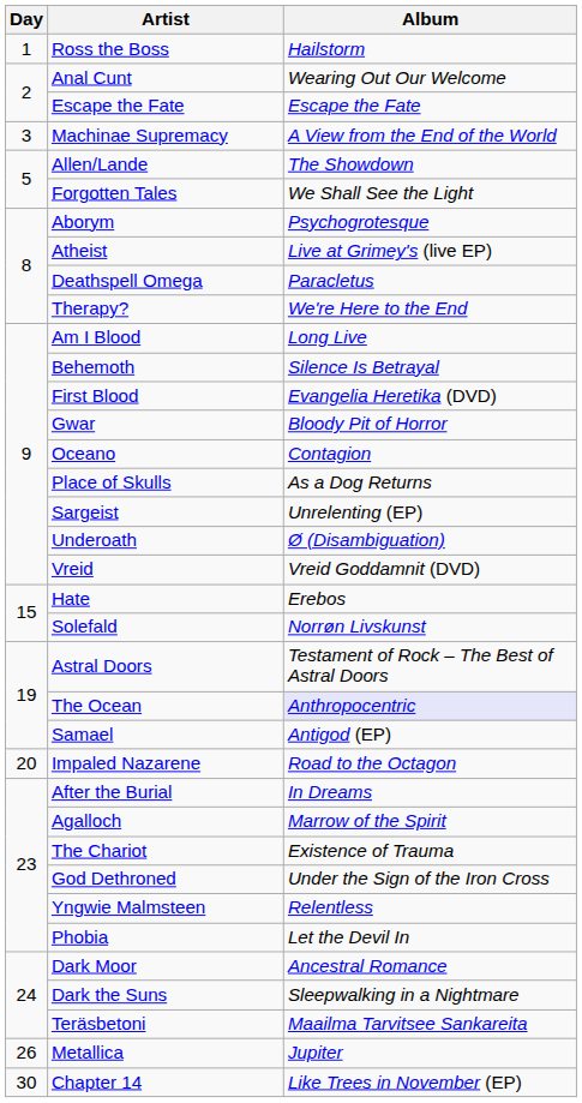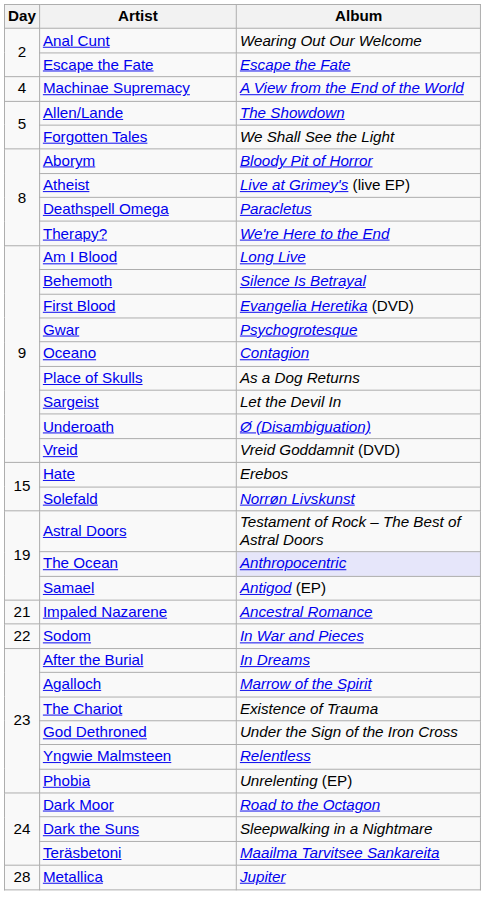- row: 1 | Ross the Boss | Hailstorm
Machinae Supremacy | Day: 3 -> 4
Aborym | Album: Psychogrotesque -> Bloody Pit of Horror
Gwar | Album: Bloody Pit of Horror -> Psychogrotesque
Sargeist | Album: Unrelenting (EP) -> Let the Devil In
Impaled Nazarene | Day: 20 -> 21
Impaled Nazarene | Album: Road to the Octagon -> Ancestral Romance
+ row: 22 | Sodom | In War and Pieces
Phobia | Album: Let the Devil In -> Unrelenting (EP)
Dark Moor | Album: Ancestral Romance -> Road to the Octagon
Metallica | Day: 26 -> 28
- row: 30 | Chapter 14 | Like Trees in November (EP)
